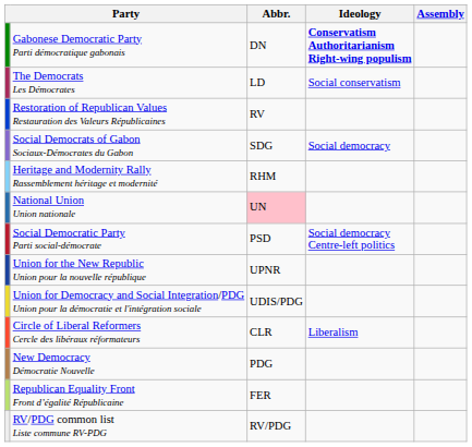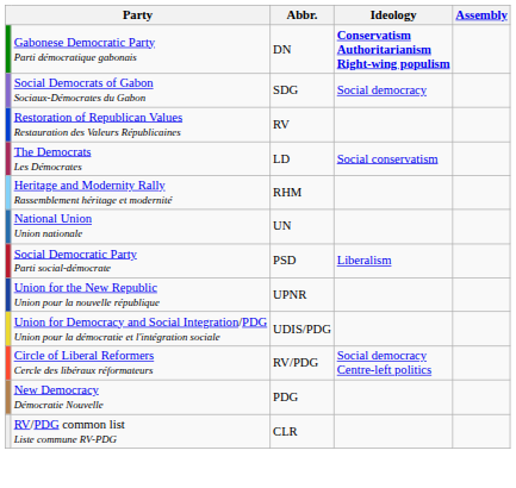rows swapped: The Democrats Les Démocrates <-> Social Democrats of Gabon Sociaux-Démocrates du Gabon
National Union Union nationale | Abbr.: pink background -> no background
Social Democratic Party Parti social-démocrate | Ideology: Social democracy Centre-left politics -> Liberalism
Circle of Liberal Reformers Cercle des libéraux réformateurs | Abbr.: CLR -> RV/PDG
Circle of Liberal Reformers Cercle des libéraux réformateurs | Ideology: Liberalism -> Social democracy Centre-left politics
- row: Republican Equality Front Front d’égalité Républicaine | FER
RV/PDG common list Liste commune RV-PDG | Abbr.: RV/PDG -> CLR
